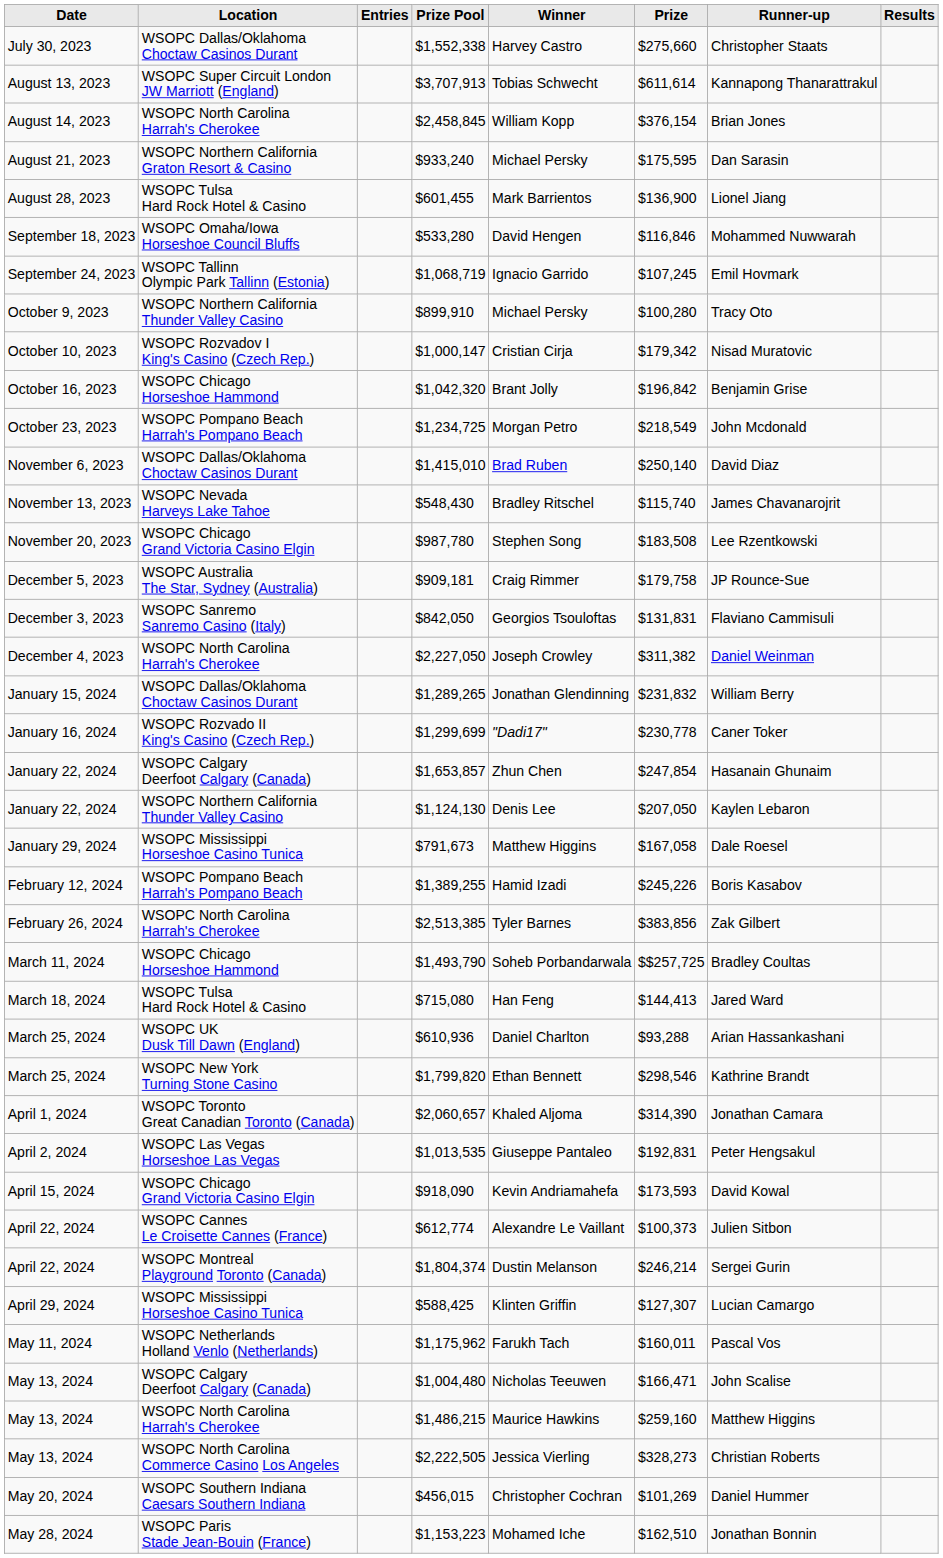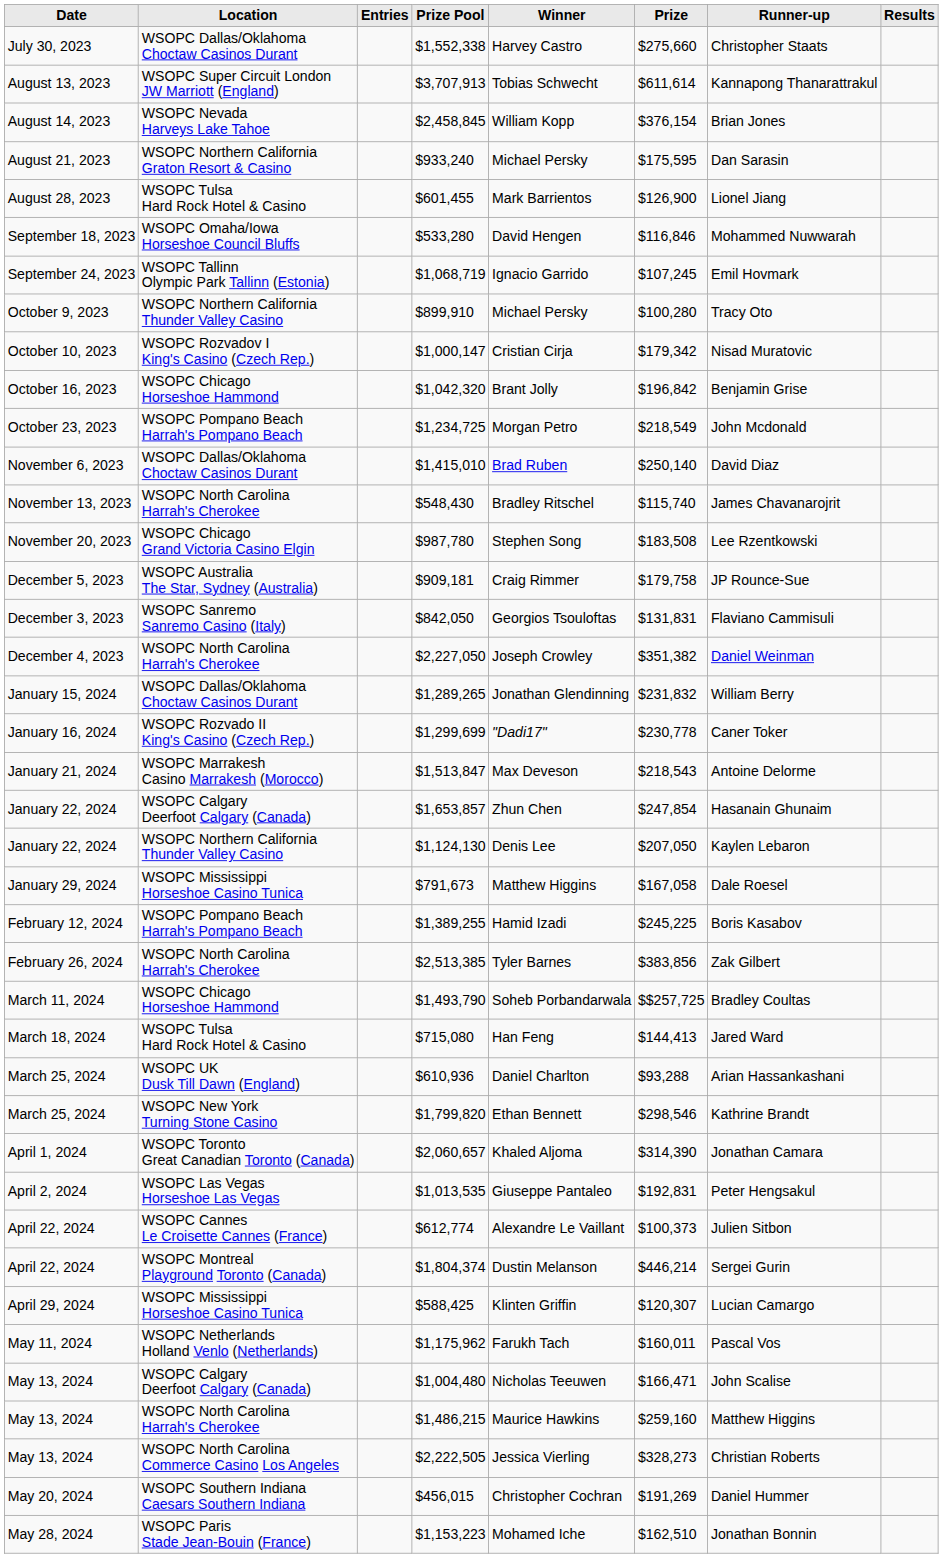$2,458,845 | Location: WSOPC North Carolina Harrah's Cherokee -> WSOPC Nevada Harveys Lake Tahoe
$601,455 | Prize: $136,900 -> $126,900
$548,430 | Location: WSOPC Nevada Harveys Lake Tahoe -> WSOPC North Carolina Harrah's Cherokee
$2,227,050 | Prize: $311,382 -> $351,382
+ row: January 21, 2024 | WSOPC Marrakesh Casino Marrakesh (Morocco) | $1,513,847 | Max Deveson | $218,543 | Antoine Delorme
$1,389,255 | Prize: $245,226 -> $245,225
- row: April 15, 2024 | WSOPC Chicago Grand Victoria Casino Elgin | $918,090 | Kevin Andriamahefa | $173,593 | David Kowal
$1,804,374 | Prize: $246,214 -> $446,214
$588,425 | Prize: $127,307 -> $120,307
$456,015 | Prize: $101,269 -> $191,269
